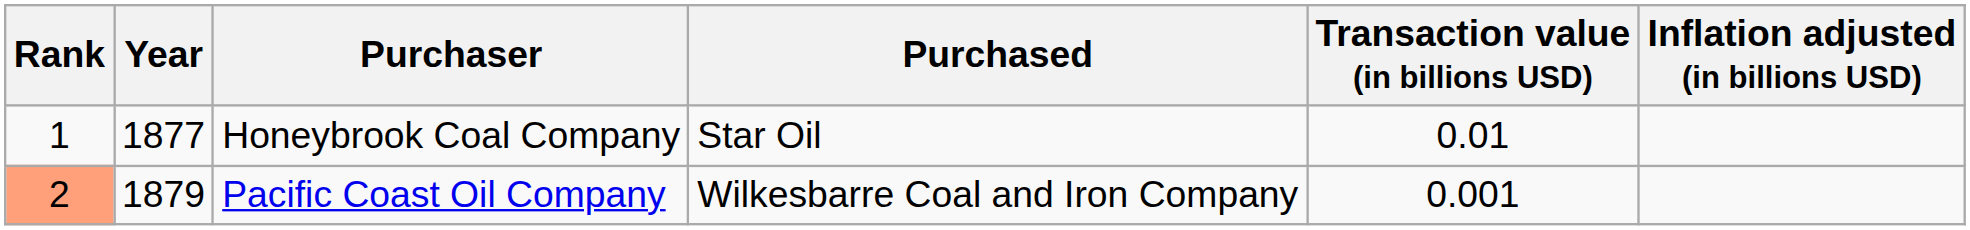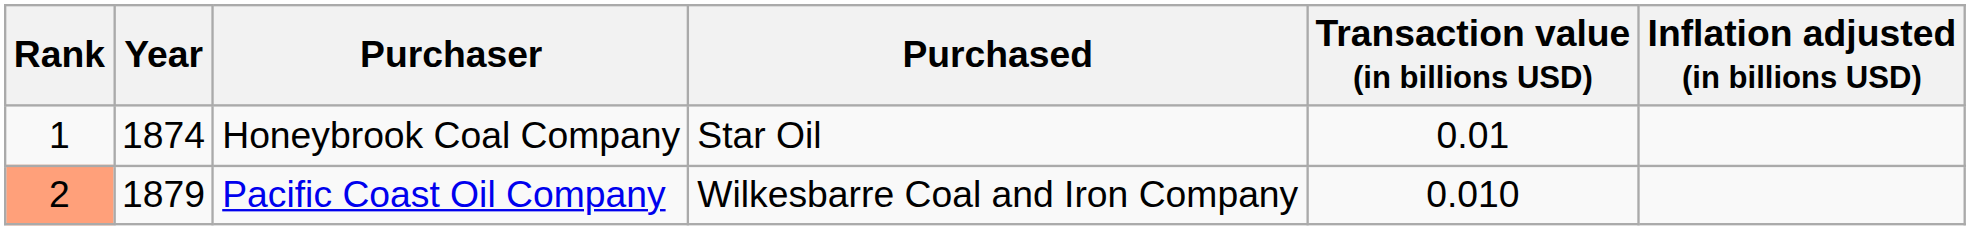Honeybrook Coal Company | Year: 1877 -> 1874
Pacific Coast Oil Company | Transaction value (in billions USD): 0.001 -> 0.010
